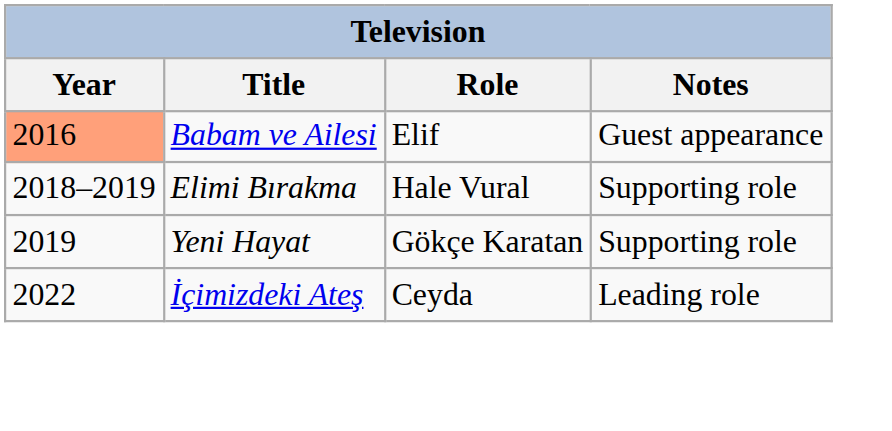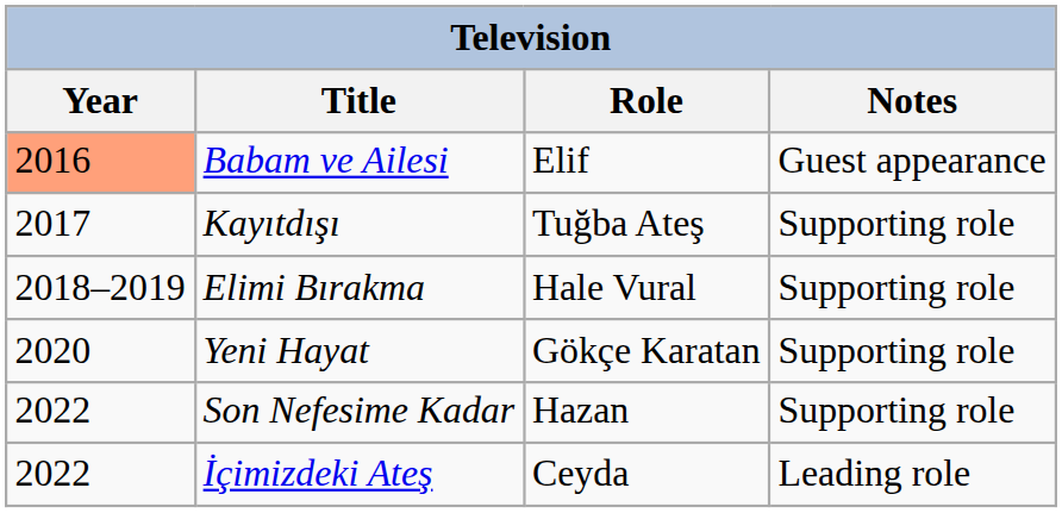+ row: 2017 | Kayıtdışı | Tuğba Ateş | Supporting role
Yeni Hayat | Year: 2019 -> 2020
+ row: 2022 | Son Nefesime Kadar | Hazan | Supporting role
